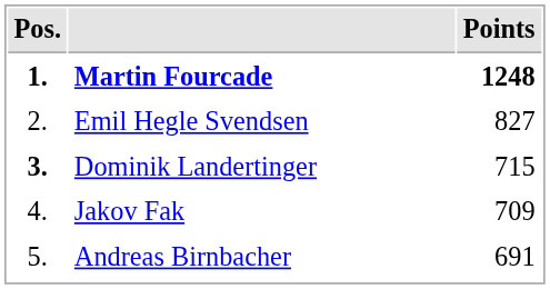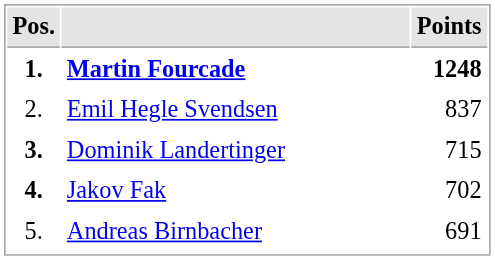Emil Hegle Svendsen | Points: 827 -> 837
Jakov Fak | Pos.: normal -> bold
Jakov Fak | Points: 709 -> 702
